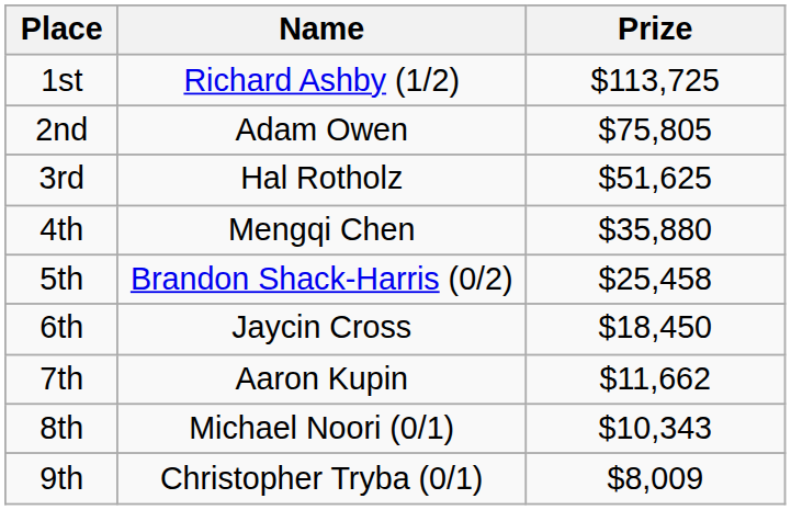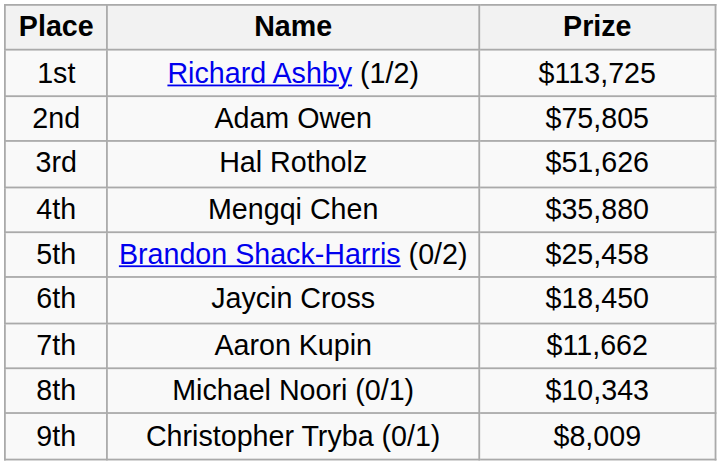3rd | Prize: $51,625 -> $51,626
